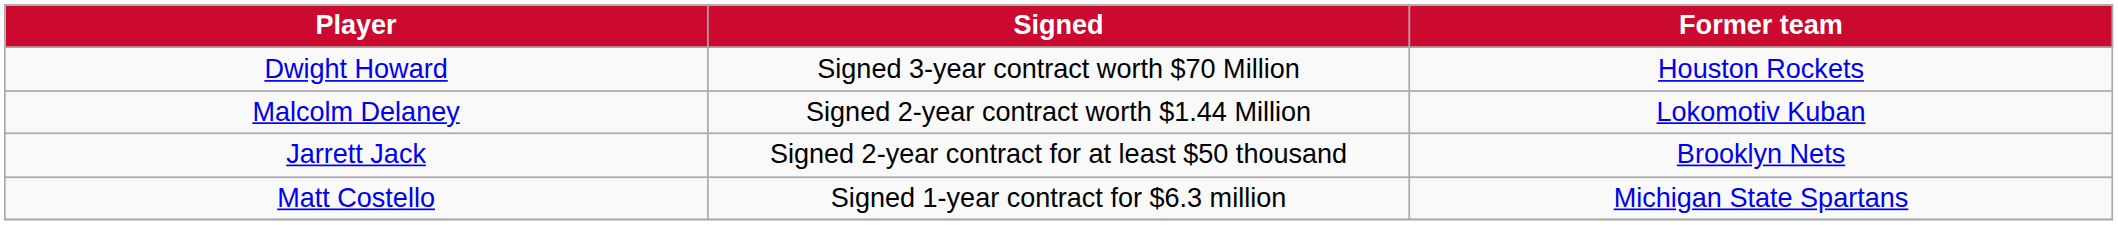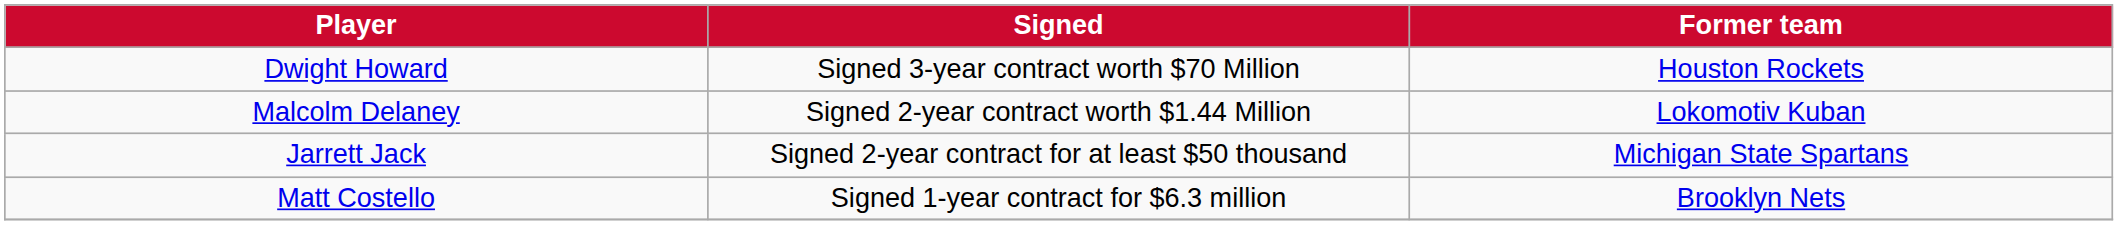Jarrett Jack | Former team: Brooklyn Nets -> Michigan State Spartans
Matt Costello | Former team: Michigan State Spartans -> Brooklyn Nets
